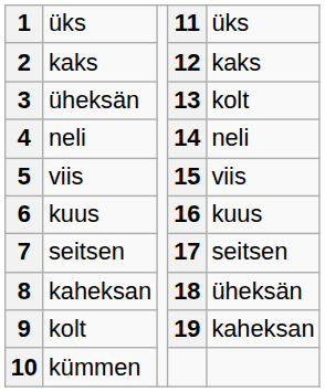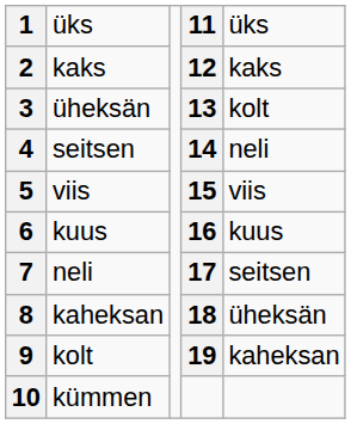4 | column 2: neli -> seitsen
7 | column 2: seitsen -> neli
